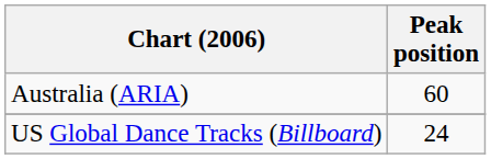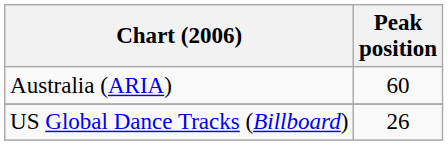US Global Dance Tracks (Billboard) | Peak position: 24 -> 26
